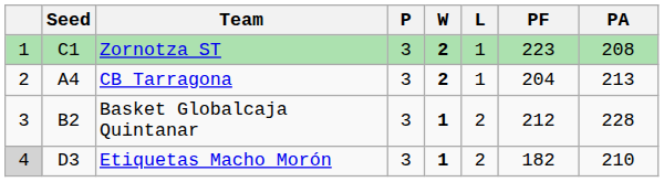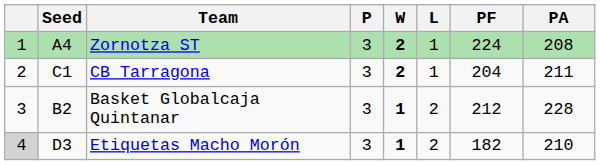Zornotza ST | Seed: C1 -> A4
Zornotza ST | PF: 223 -> 224
CB Tarragona | Seed: A4 -> C1
CB Tarragona | PA: 213 -> 211
